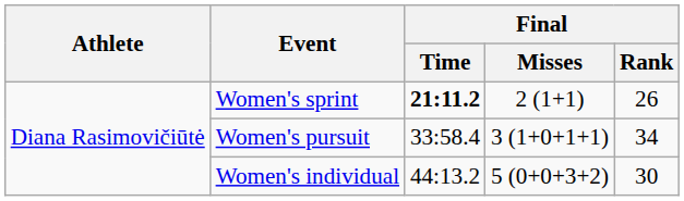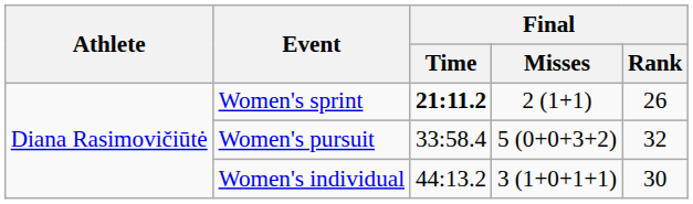Women's pursuit | Final / Misses: 3 (1+0+1+1) -> 5 (0+0+3+2)
Women's pursuit | Final / Rank: 34 -> 32
Women's individual | Final / Misses: 5 (0+0+3+2) -> 3 (1+0+1+1)
